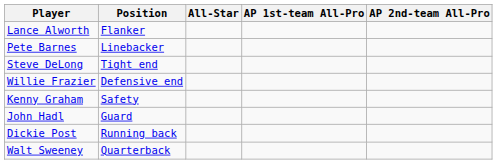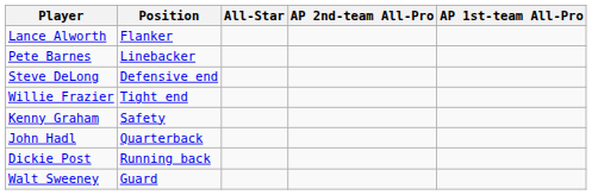columns swapped: AP 1st-team All-Pro <-> AP 2nd-team All-Pro
Steve DeLong | Position: Tight end -> Defensive end
Willie Frazier | Position: Defensive end -> Tight end
John Hadl | Position: Guard -> Quarterback
Walt Sweeney | Position: Quarterback -> Guard
